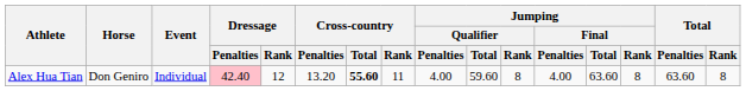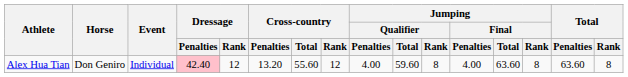Alex Hua Tian | Cross-country / Total: bold -> normal
Alex Hua Tian | Cross-country / Rank: 11 -> 12
